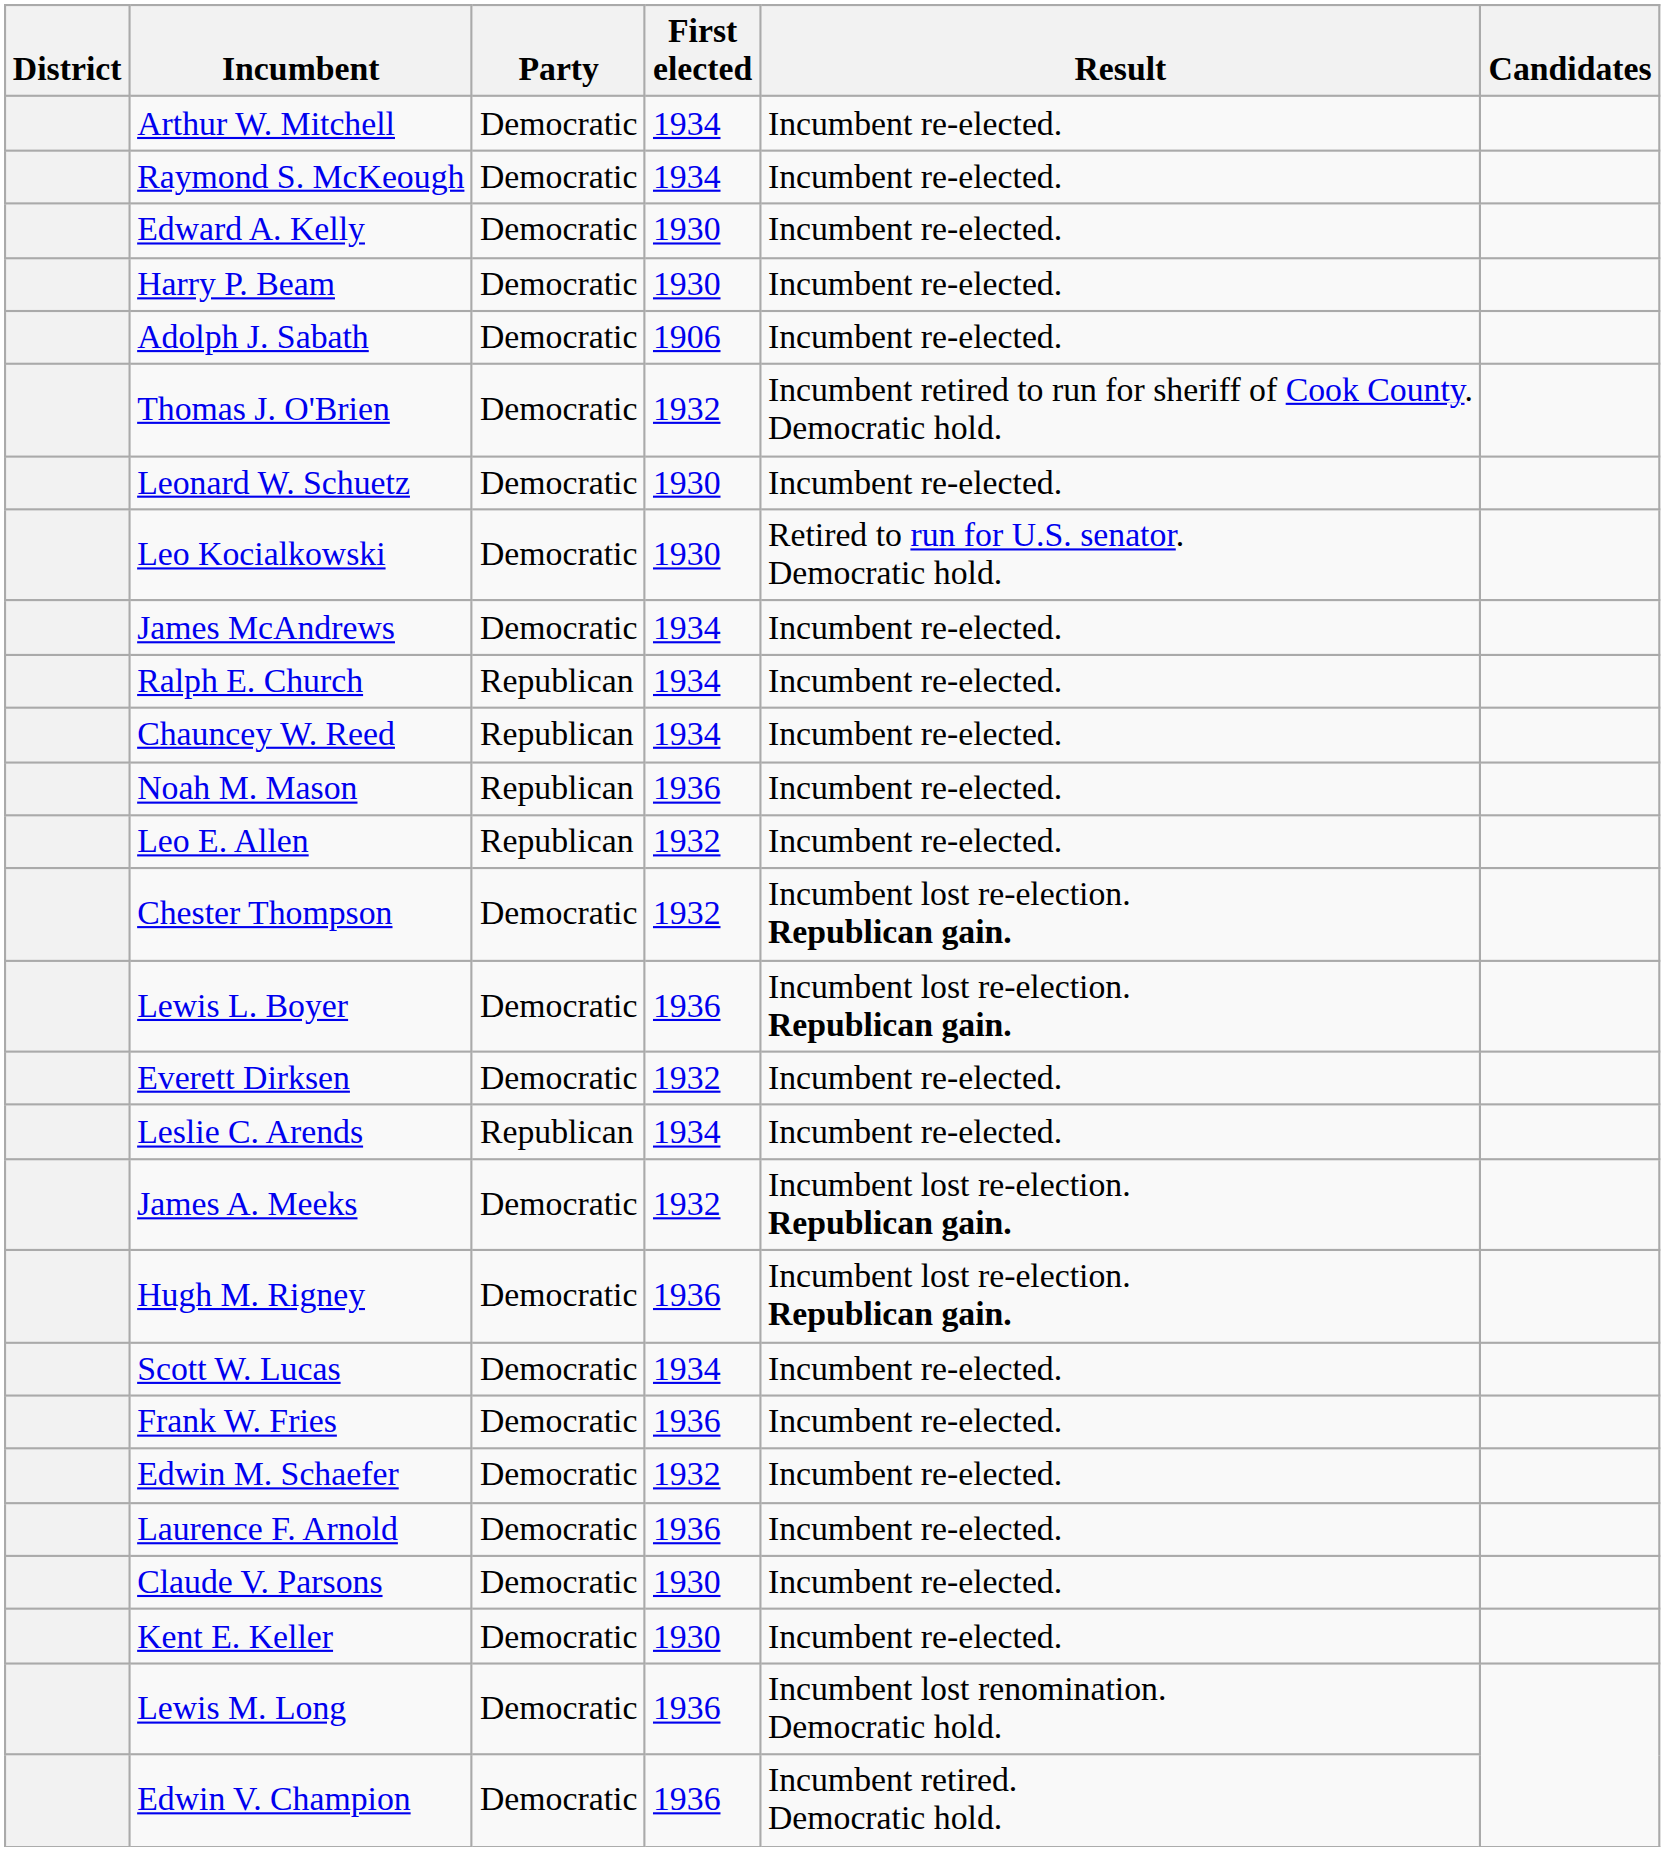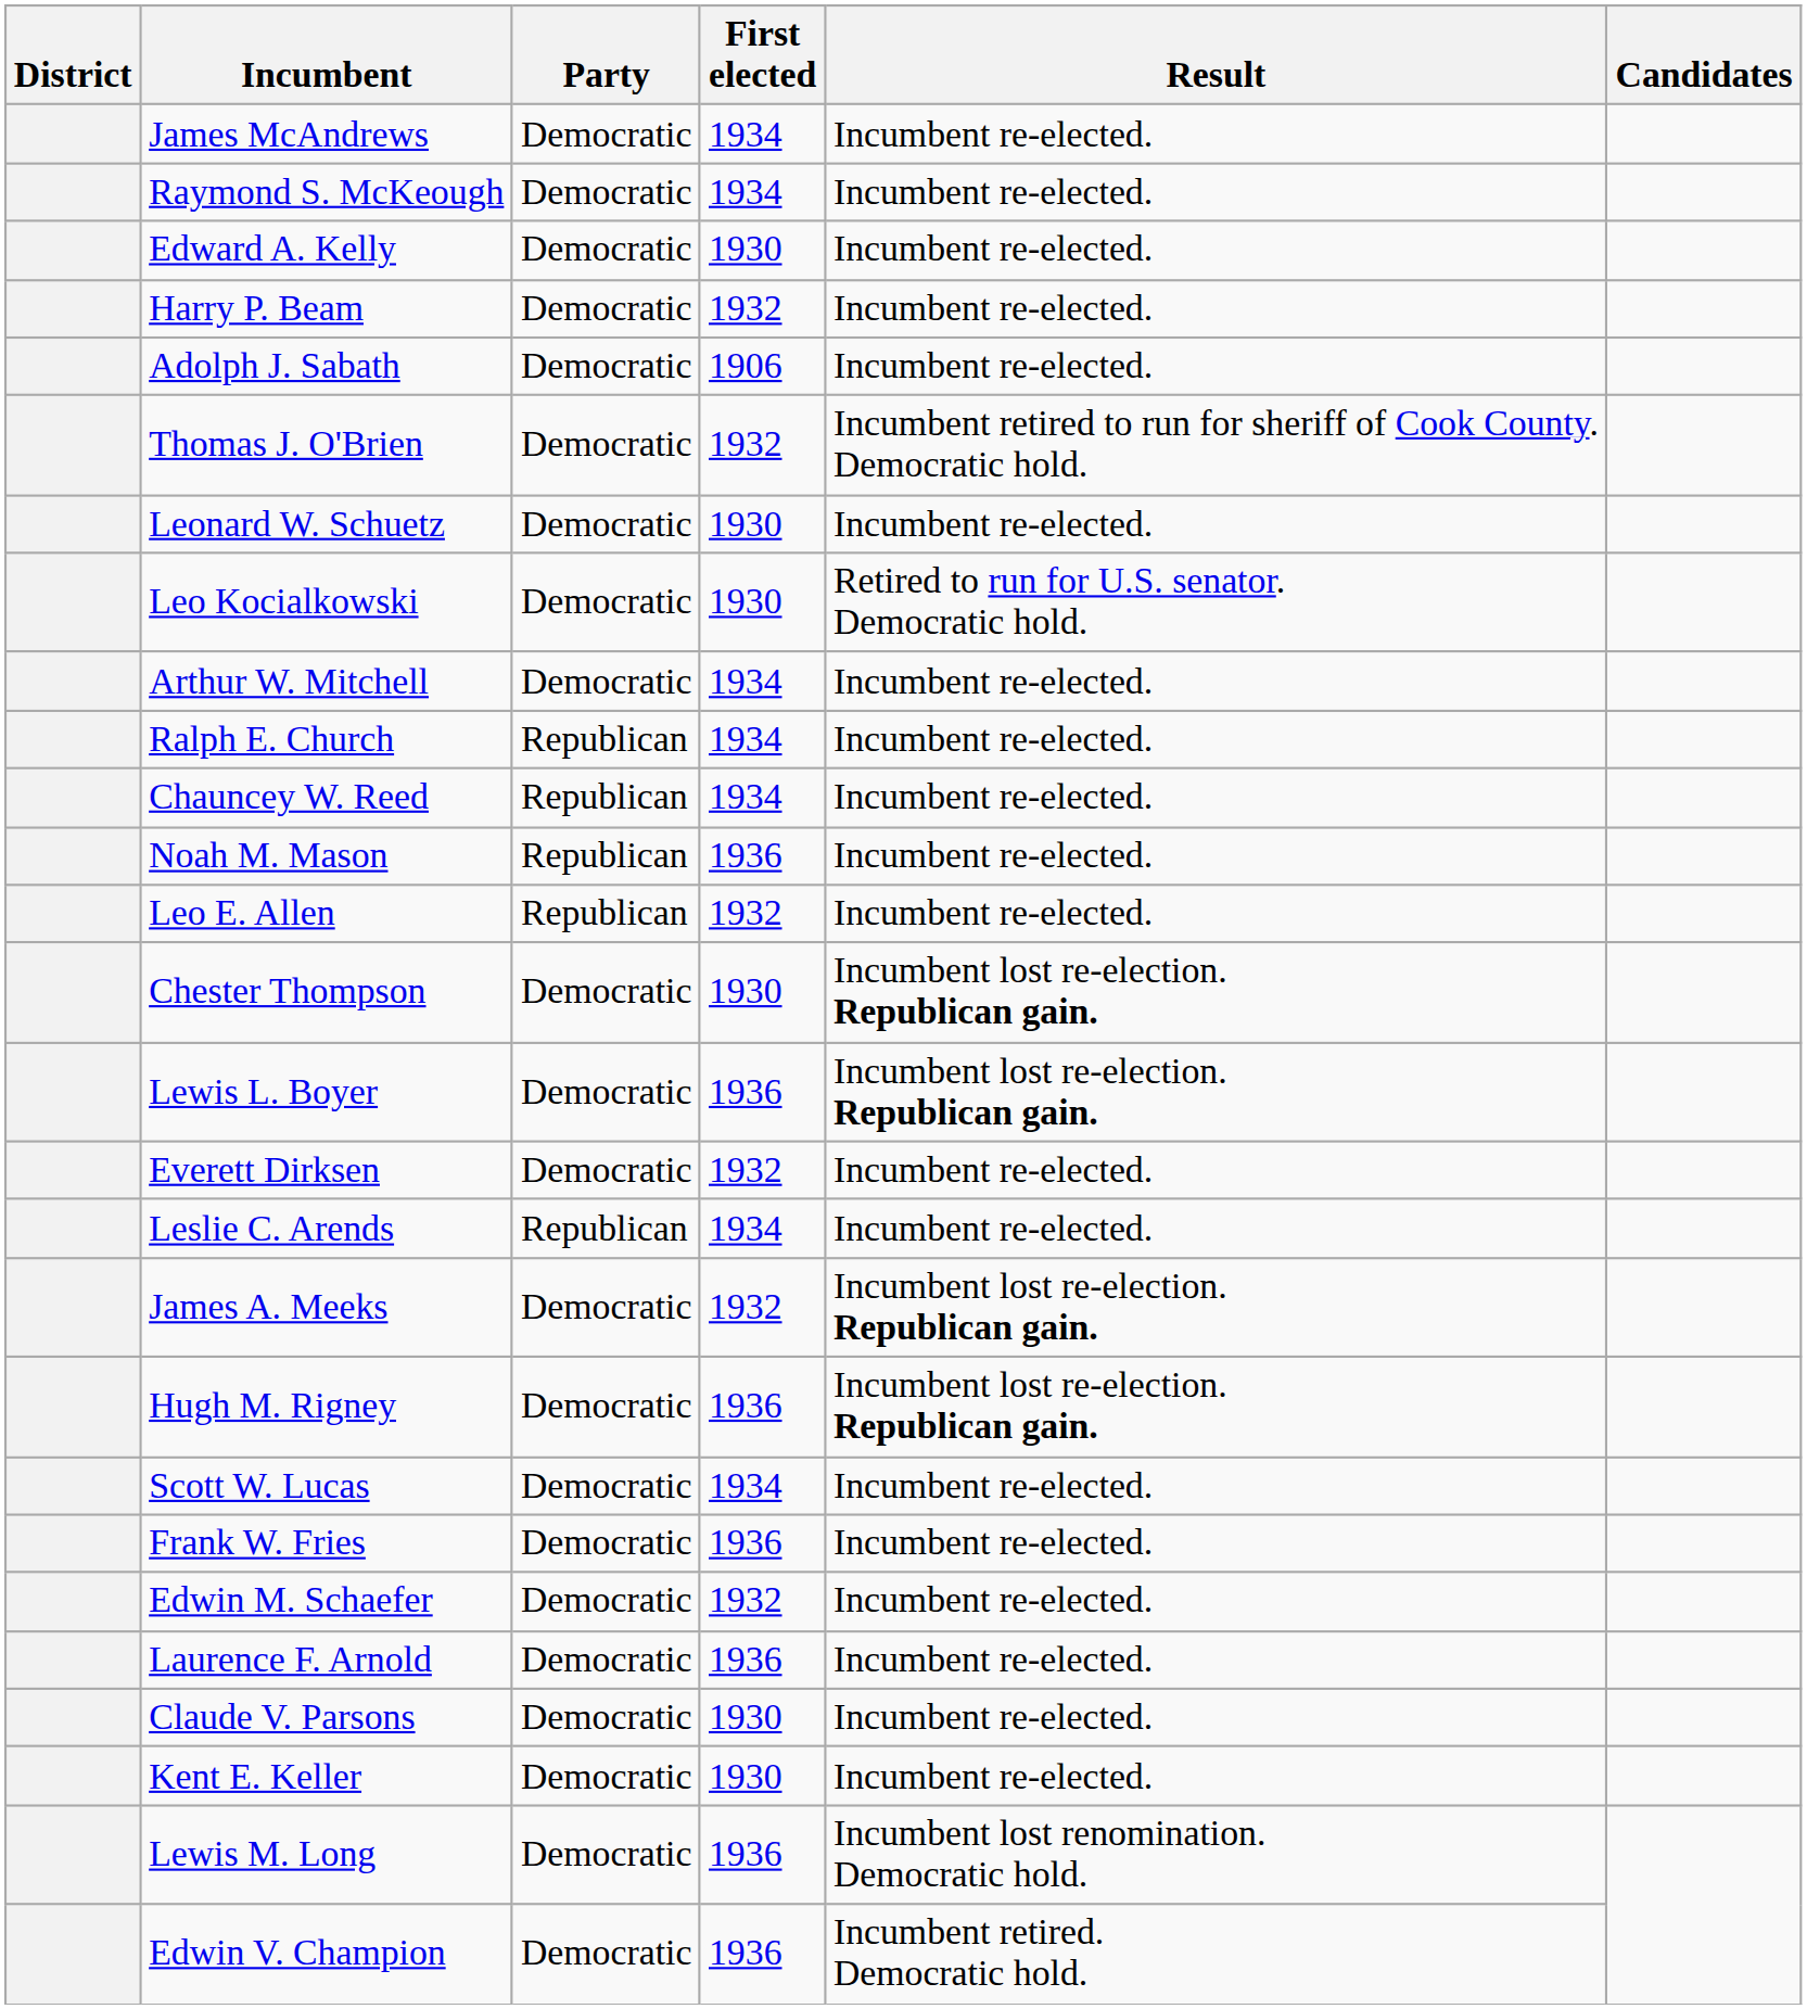rows swapped: Arthur W. Mitchell <-> James McAndrews
Harry P. Beam | First elected: 1930 -> 1932
Chester Thompson | First elected: 1932 -> 1930
